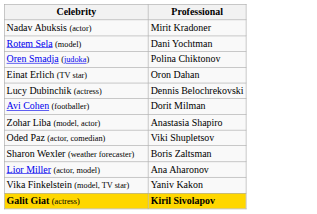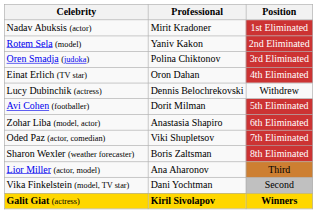+ column: Position | 1st Eliminated | 2nd Eliminated | 3rd Eliminated | 4th Eliminated | Withdrew | 5th Eliminated | 6th Eliminated | 7th Eliminated | 8th Eliminated | Third | Second | Winners
Rotem Sela (model) | Professional: Dani Yochtman -> Yaniv Kakon
Vika Finkelstein (model, TV star) | Professional: Yaniv Kakon -> Dani Yochtman
